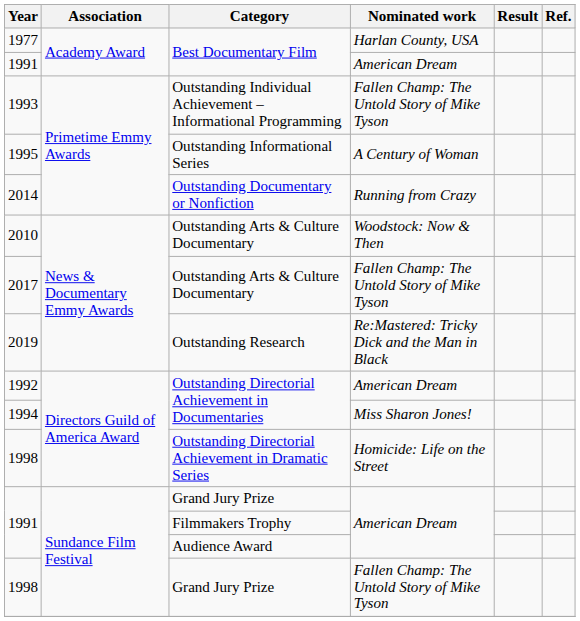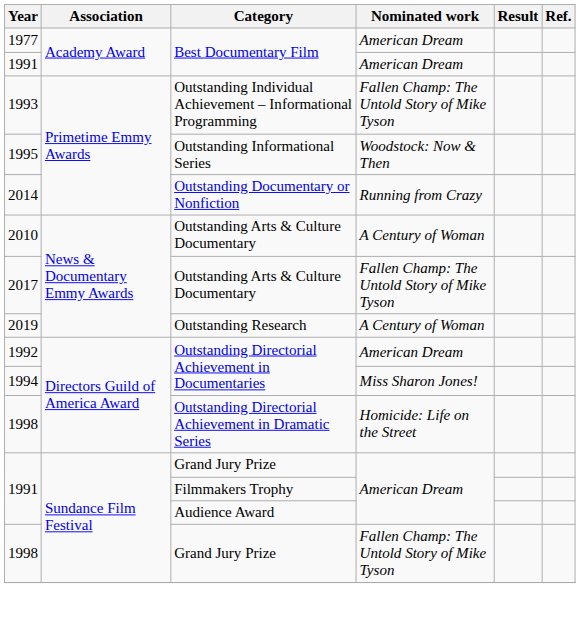1977 | Nominated work: Harlan County, USA -> American Dream
1995 | Nominated work: A Century of Woman -> Woodstock: Now & Then
2010 | Nominated work: Woodstock: Now & Then -> A Century of Woman
2019 | Nominated work: Re:Mastered: Tricky Dick and the Man in Black -> A Century of Woman
